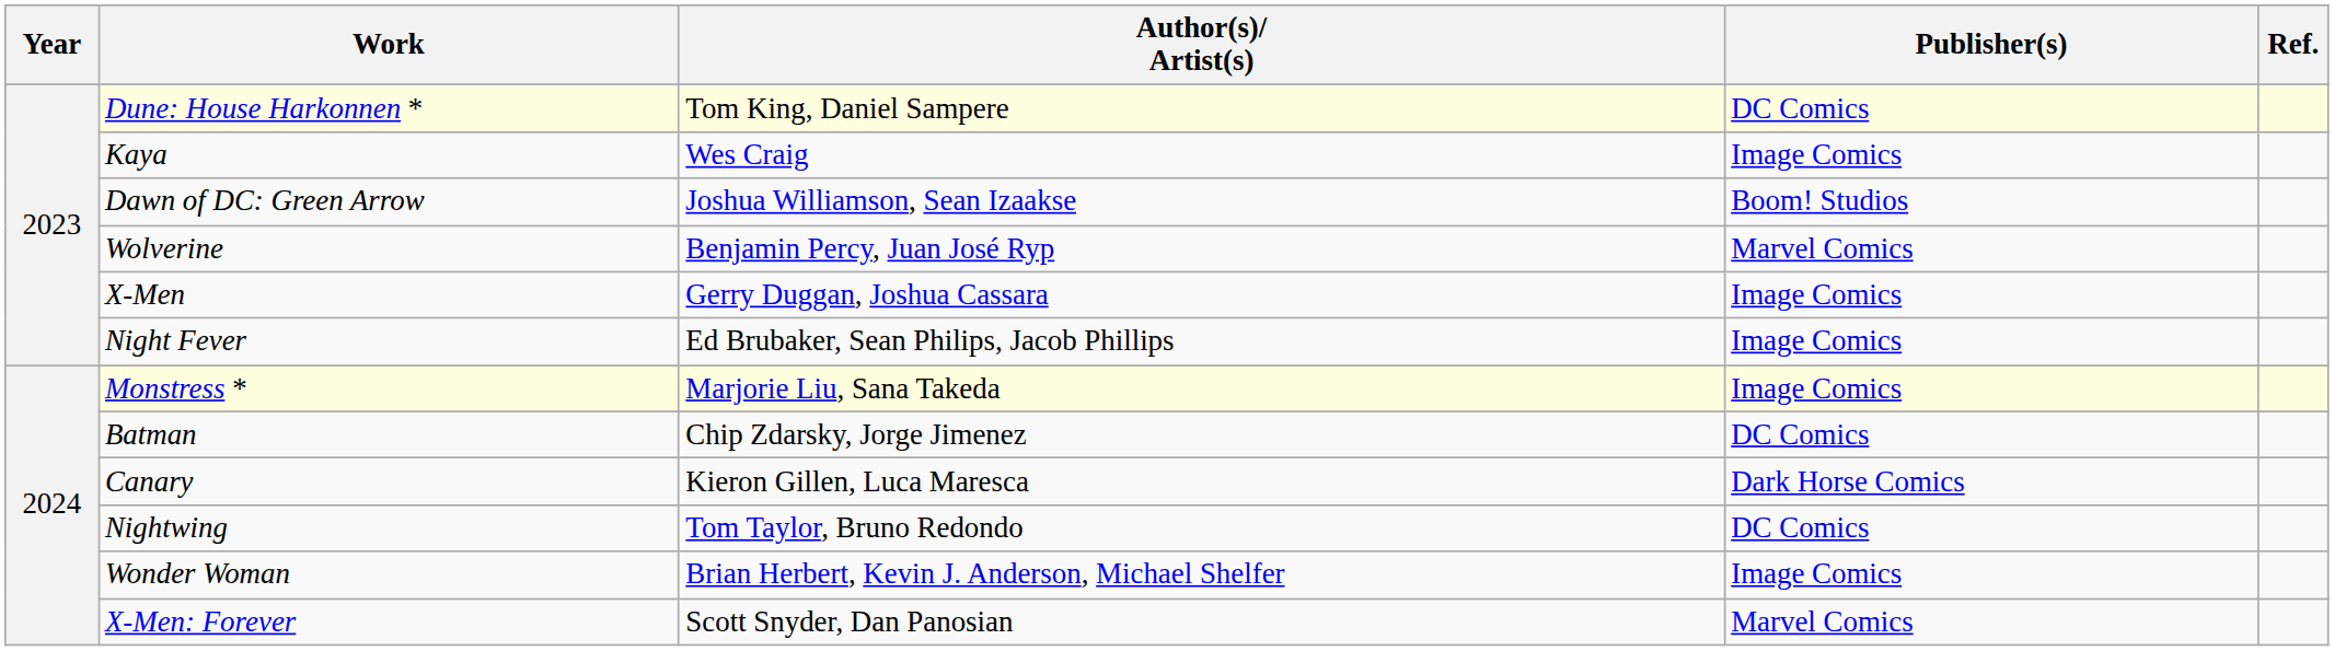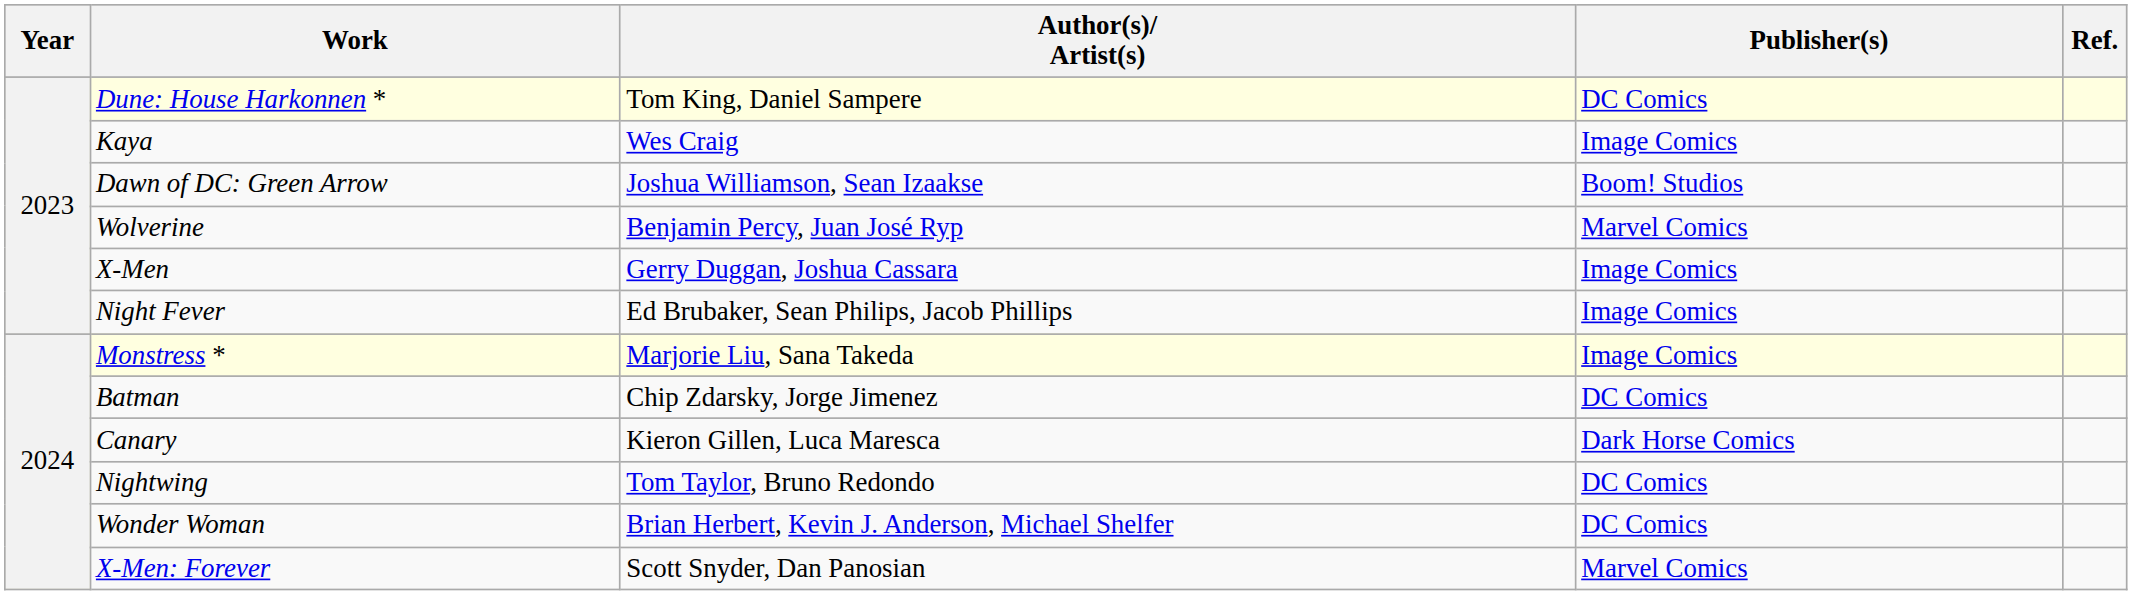Wonder Woman | Publisher(s): Image Comics -> DC Comics
